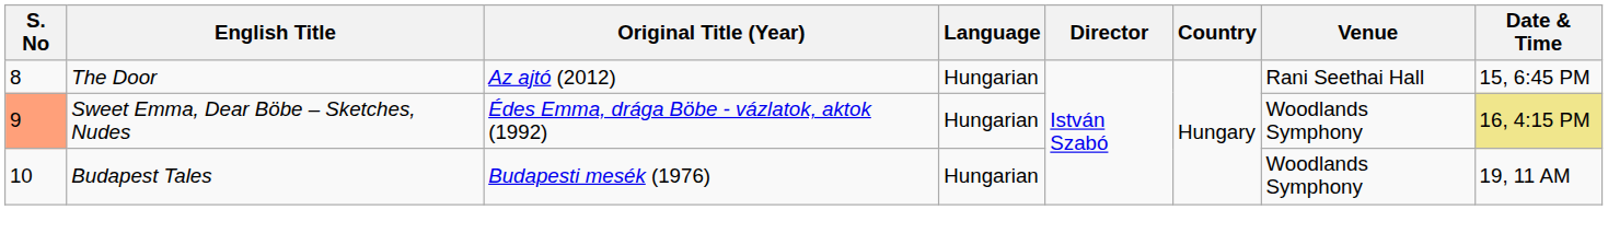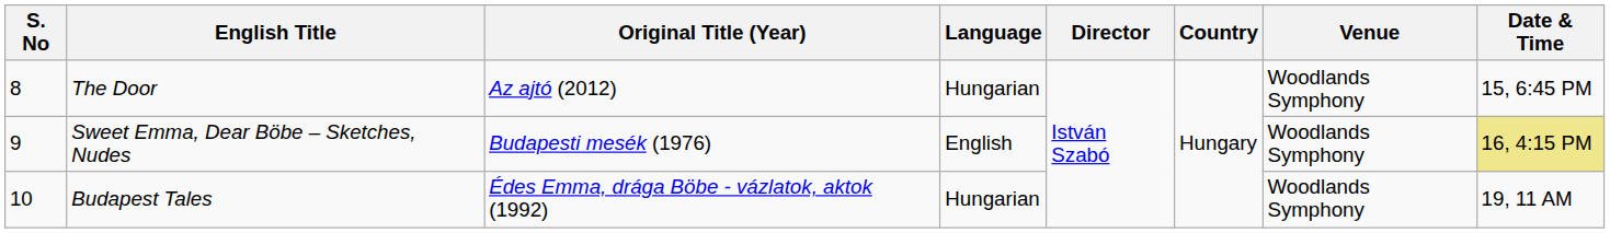The Door | Venue: Rani Seethai Hall -> Woodlands Symphony
Sweet Emma, Dear Böbe – Sketches, Nudes | S. No: lightsalmon background -> no background
Sweet Emma, Dear Böbe – Sketches, Nudes | Original Title (Year): Édes Emma, drága Böbe - vázlatok, aktok (1992) -> Budapesti mesék (1976)
Sweet Emma, Dear Böbe – Sketches, Nudes | Language: Hungarian -> English
Budapest Tales | Original Title (Year): Budapesti mesék (1976) -> Édes Emma, drága Böbe - vázlatok, aktok (1992)
